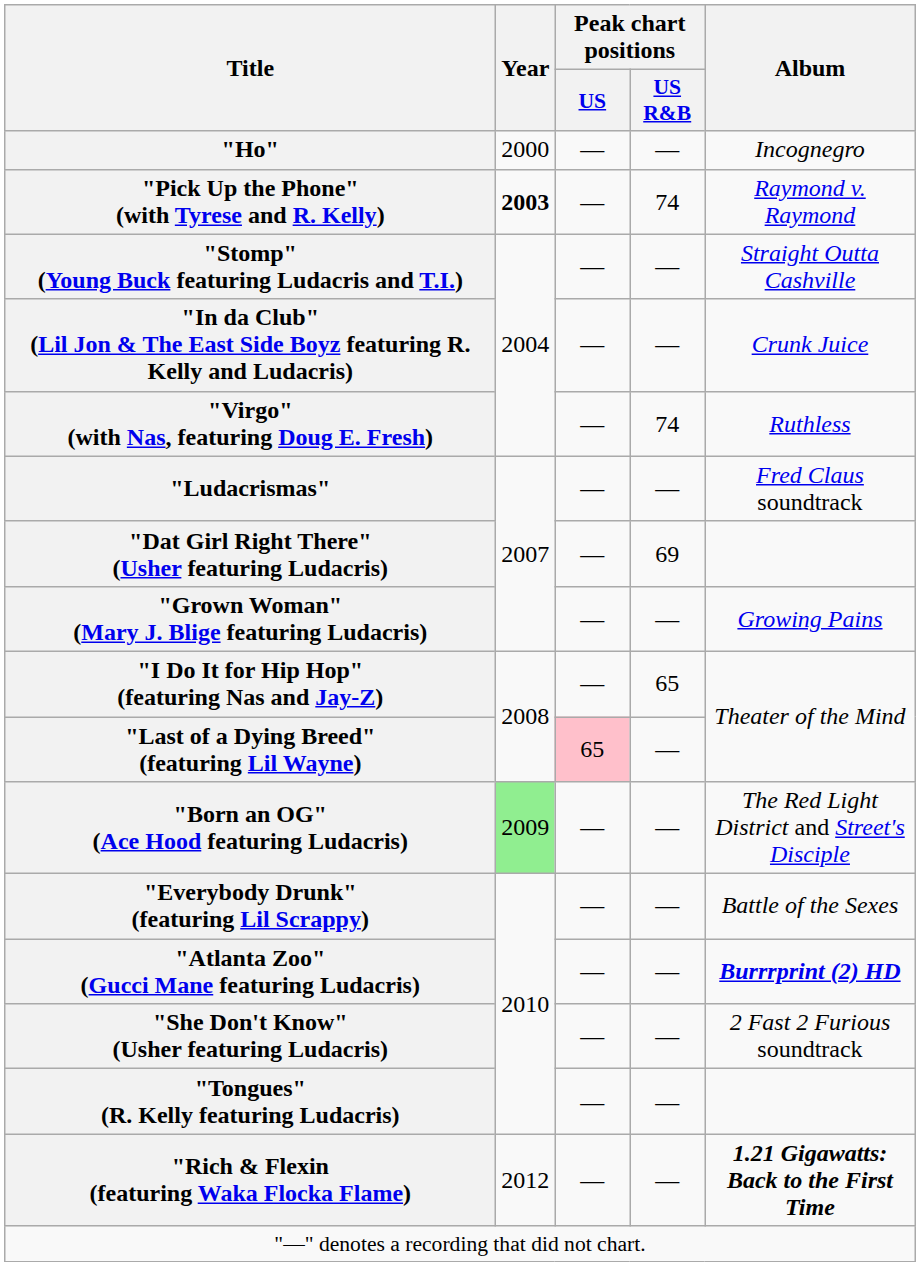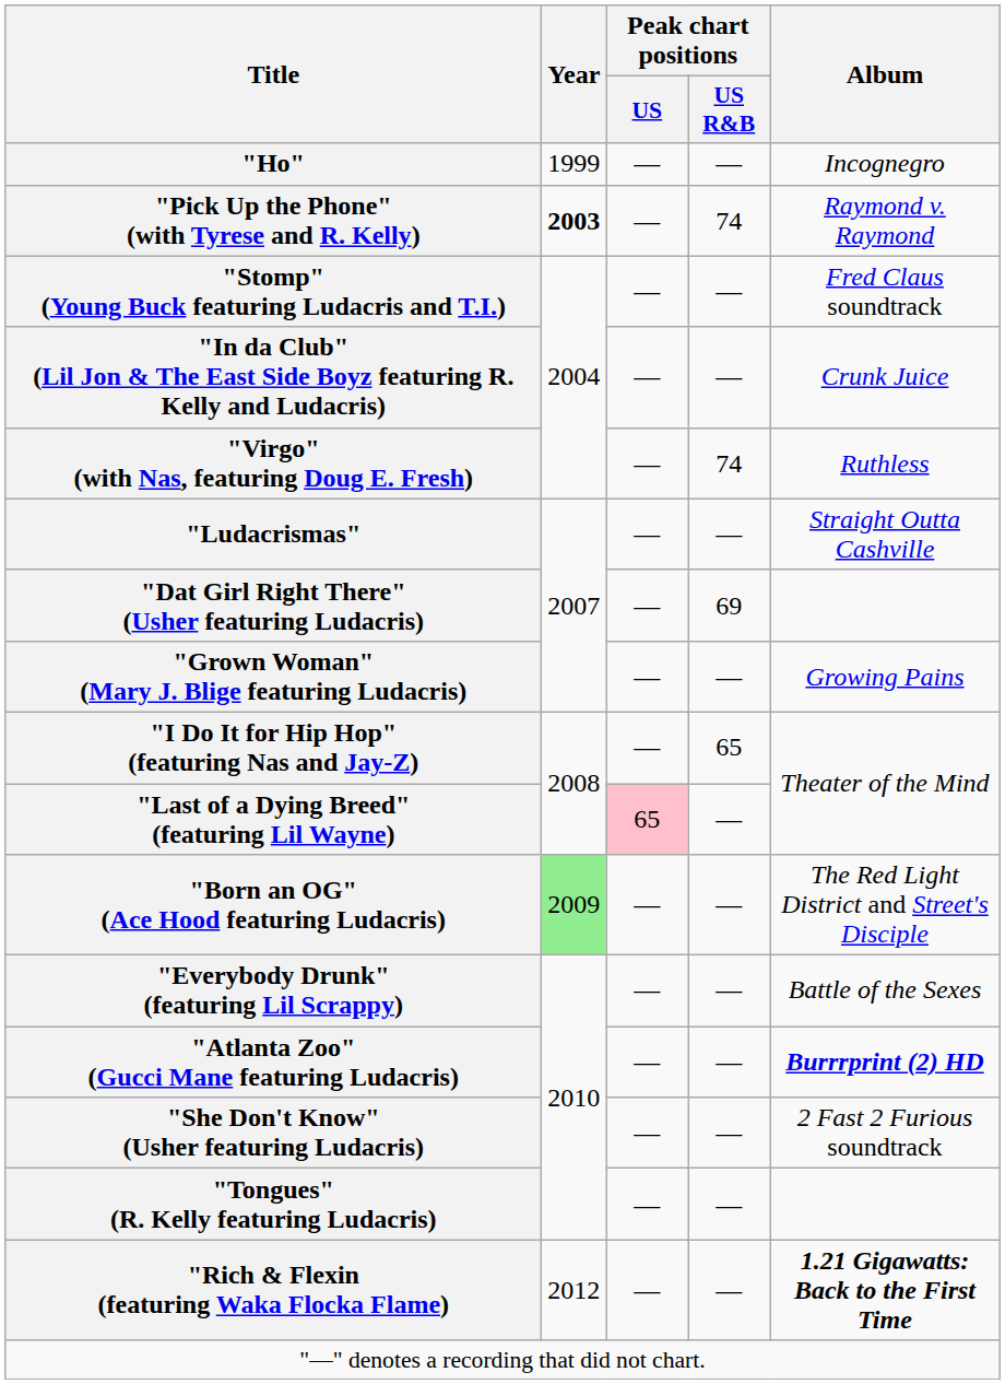"Ho" | Year: 2000 -> 1999
"Stomp" (Young Buck featuring Ludacris and T.I.) | Album: Straight Outta Cashville -> Fred Claus soundtrack
"Ludacrismas" | Album: Fred Claus soundtrack -> Straight Outta Cashville
